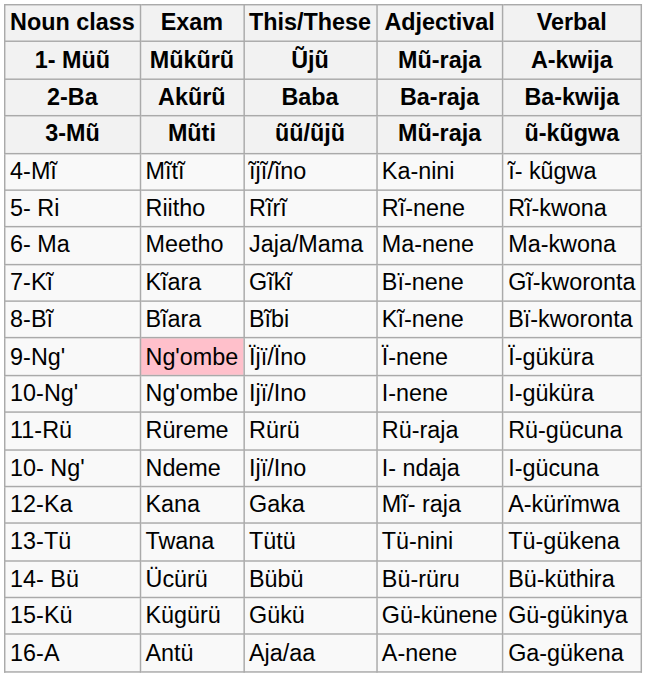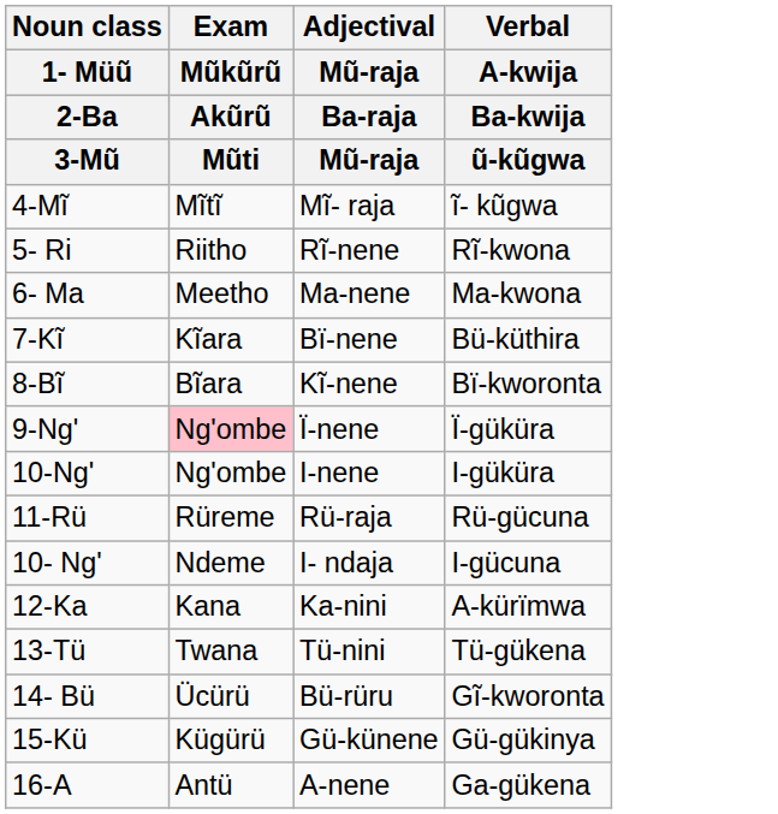- column: This/These | Ũjũ | Baba | ũũ/ũjũ | ĩjĩ/ĩno | Rĩrĩ | Jaja/Mama | Gĩkĩ | Bĩbi | Ïjï/Ïno | Ijï/Ino | Rürü | Ijï/Ino | Gaka | Tütü | Bübü | Gükü | Aja/aa
4-Mĩ | Adjectival / Mũ-raja / Ba-raja / Mũ-raja: Ka-nini -> Mĩ- raja
7-Kĩ | Verbal / A-kwija / Ba-kwija / ũ-kũgwa: Gĩ-kworonta -> Bü-küthira
12-Ka | Adjectival / Mũ-raja / Ba-raja / Mũ-raja: Mĩ- raja -> Ka-nini
14- Bü | Verbal / A-kwija / Ba-kwija / ũ-kũgwa: Bü-küthira -> Gĩ-kworonta
